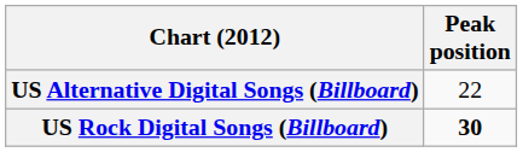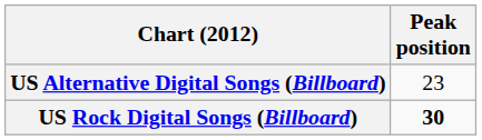US Alternative Digital Songs (Billboard) | Peak position: 22 -> 23
